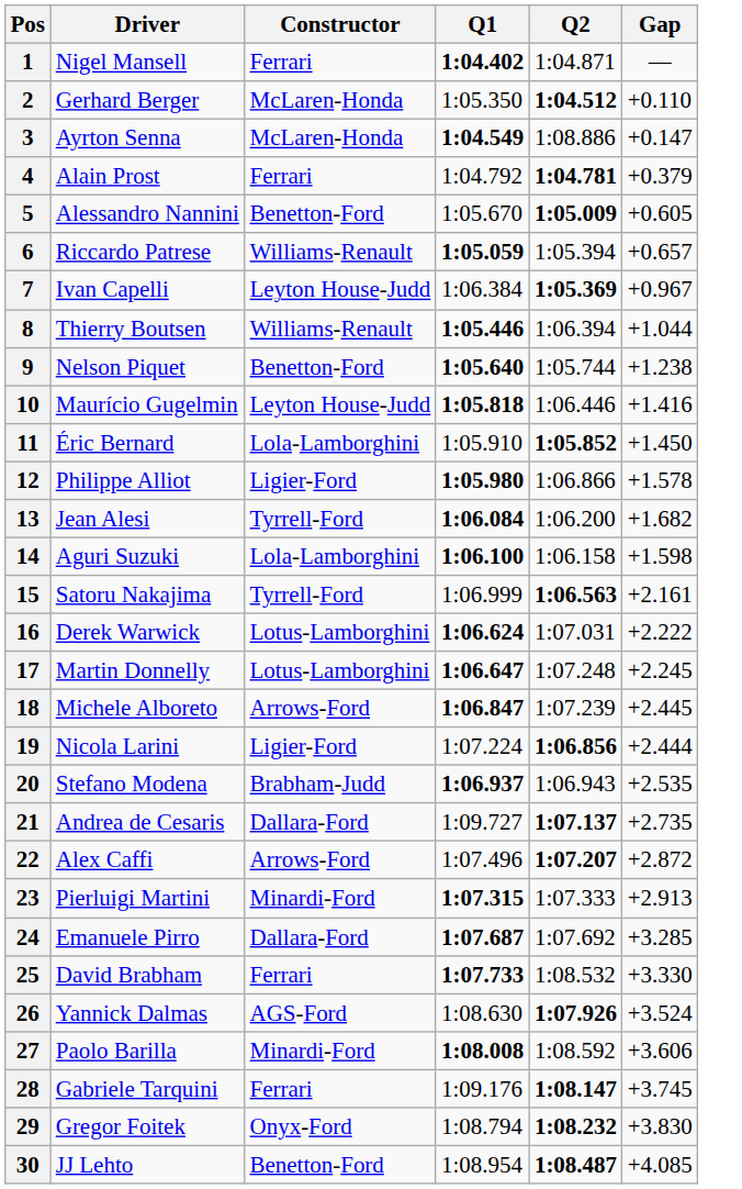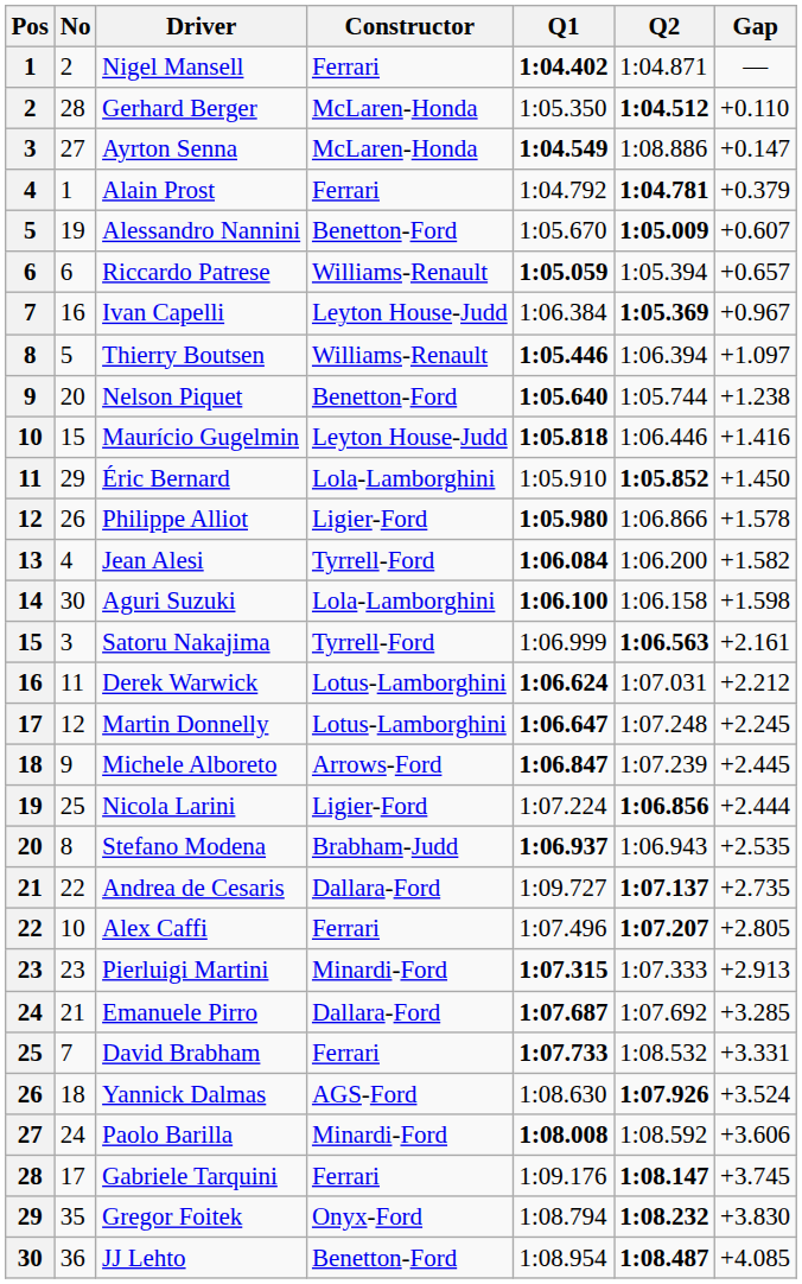+ column: No | 2 | 28 | 27 | 1 | 19 | 6 | 16 | 5 | 20 | 15 | 29 | 26 | 4 | 30 | 3 | 11 | 12 | 9 | 25 | 8 | 22 | 10 | 23 | 21 | 7 | 18 | 24 | 17 | 35 | 36
Alessandro Nannini | Gap: +0.605 -> +0.607
Thierry Boutsen | Gap: +1.044 -> +1.097
Jean Alesi | Gap: +1.682 -> +1.582
Derek Warwick | Gap: +2.222 -> +2.212
Alex Caffi | Constructor: Arrows-Ford -> Ferrari
Alex Caffi | Gap: +2.872 -> +2.805
David Brabham | Gap: +3.330 -> +3.331
